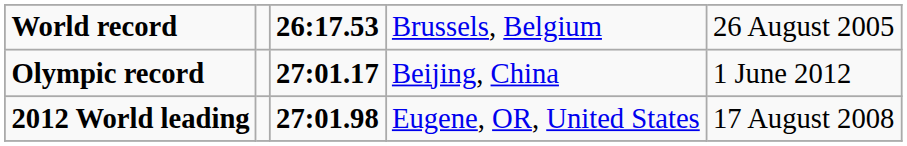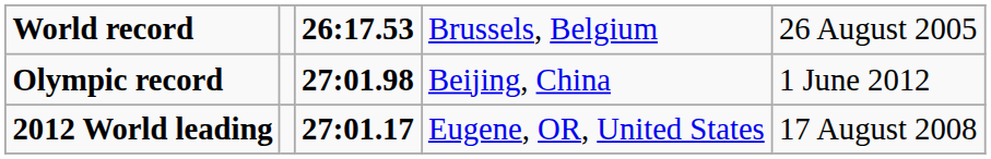Olympic record | column 3: 27:01.17 -> 27:01.98
2012 World leading | column 3: 27:01.98 -> 27:01.17
